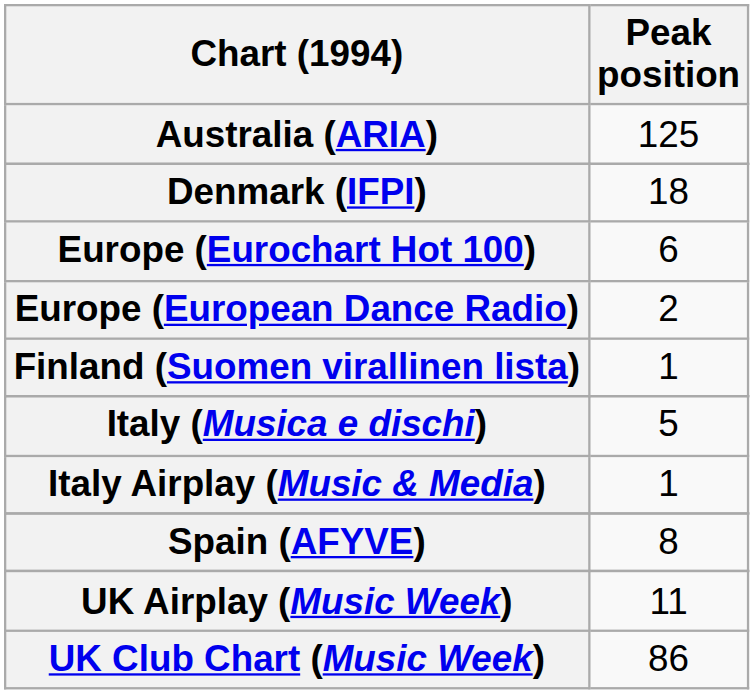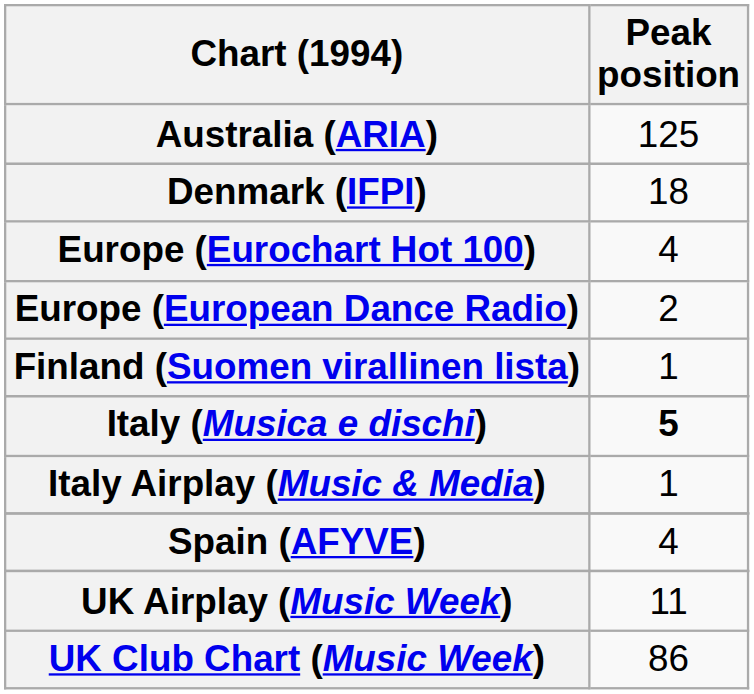Europe (Eurochart Hot 100) | Peak position: 6 -> 4
Italy (Musica e dischi) | Peak position: normal -> bold
Spain (AFYVE) | Peak position: 8 -> 4
